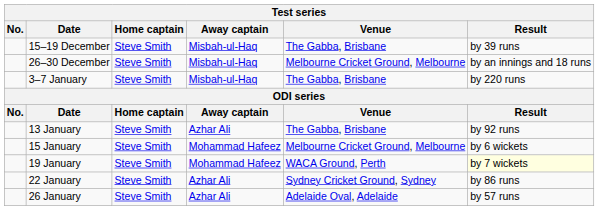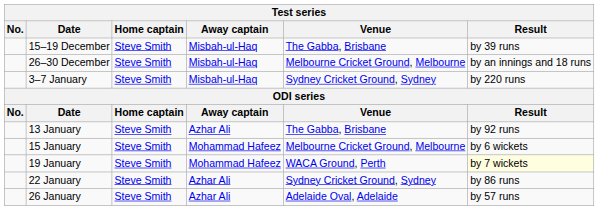3–7 January | Venue: The Gabba, Brisbane -> Sydney Cricket Ground, Sydney
